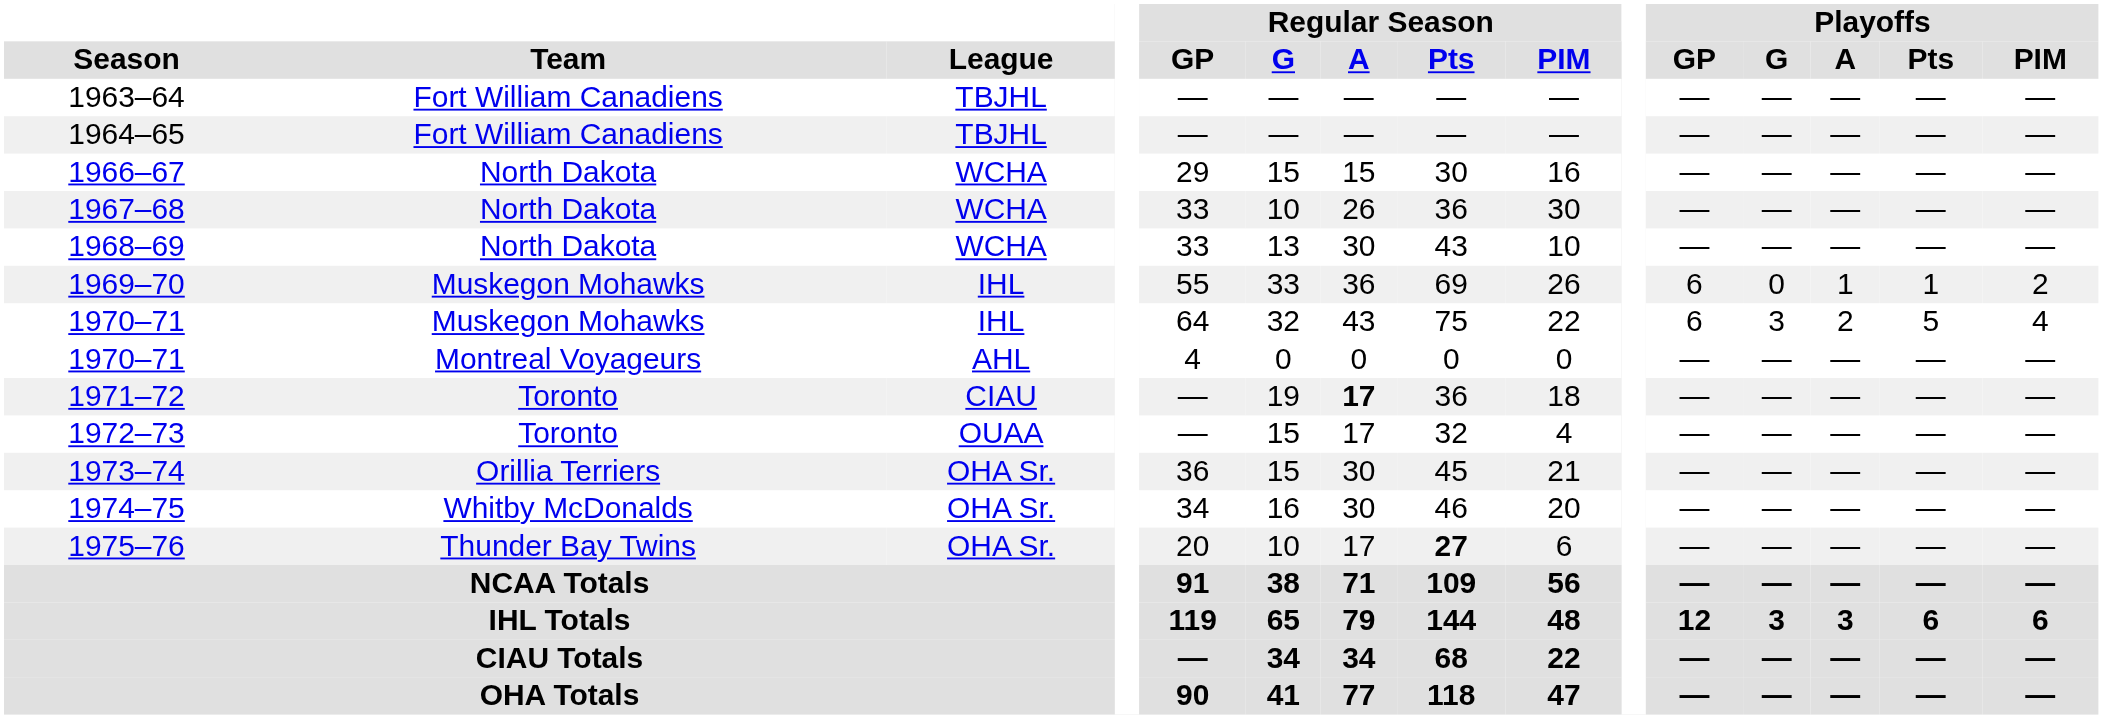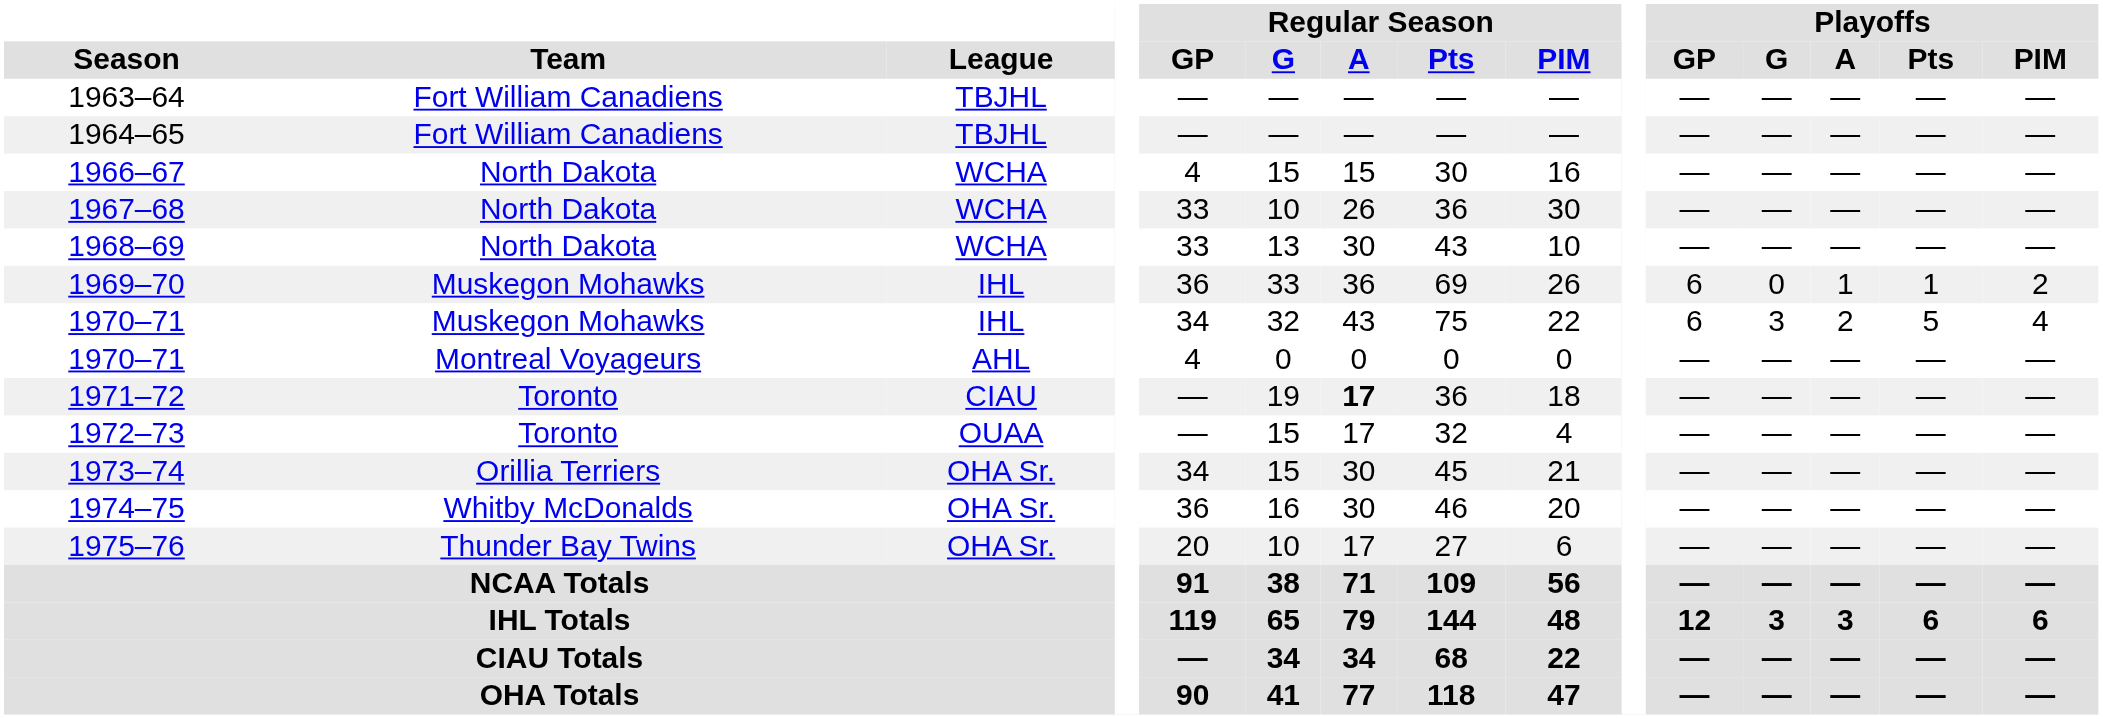1966–67 | Regular Season / GP: 29 -> 4
1969–70 | Regular Season / GP: 55 -> 36
1970–71 / Muskegon Mohawks | Regular Season / GP: 64 -> 34
1973–74 | Regular Season / GP: 36 -> 34
1974–75 | Regular Season / GP: 34 -> 36
1975–76 | Regular Season / Pts: bold -> normal
